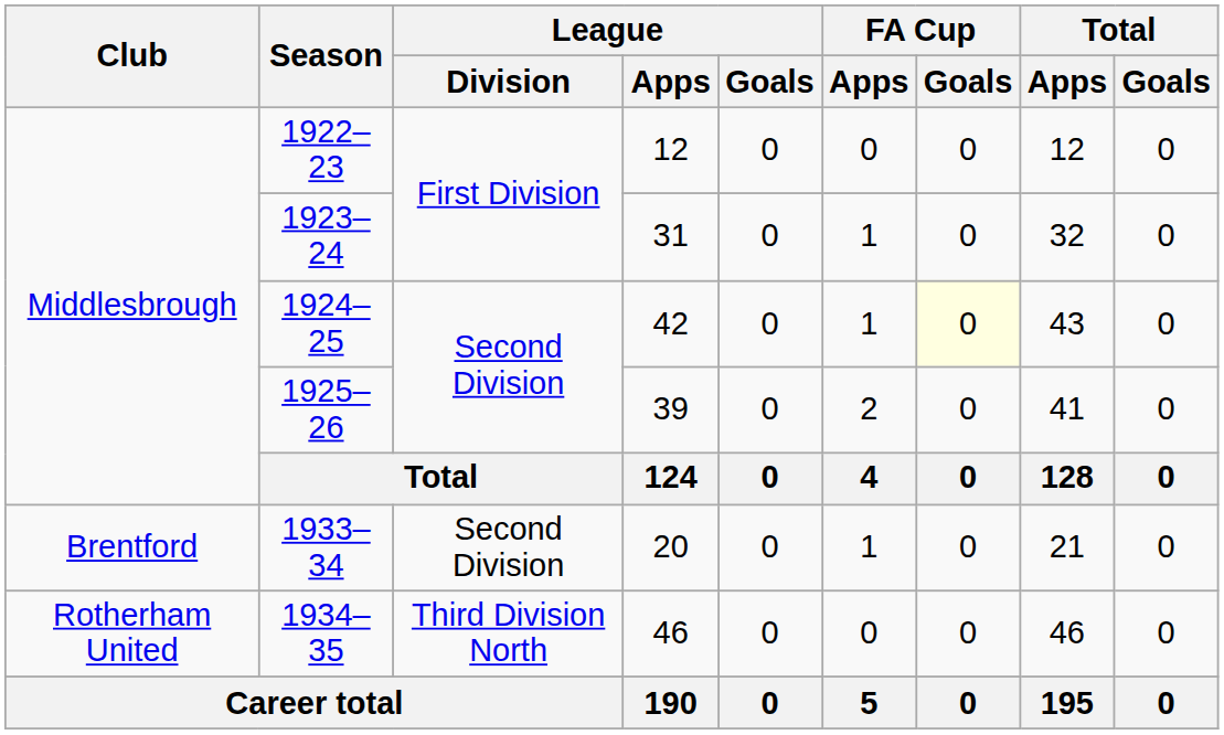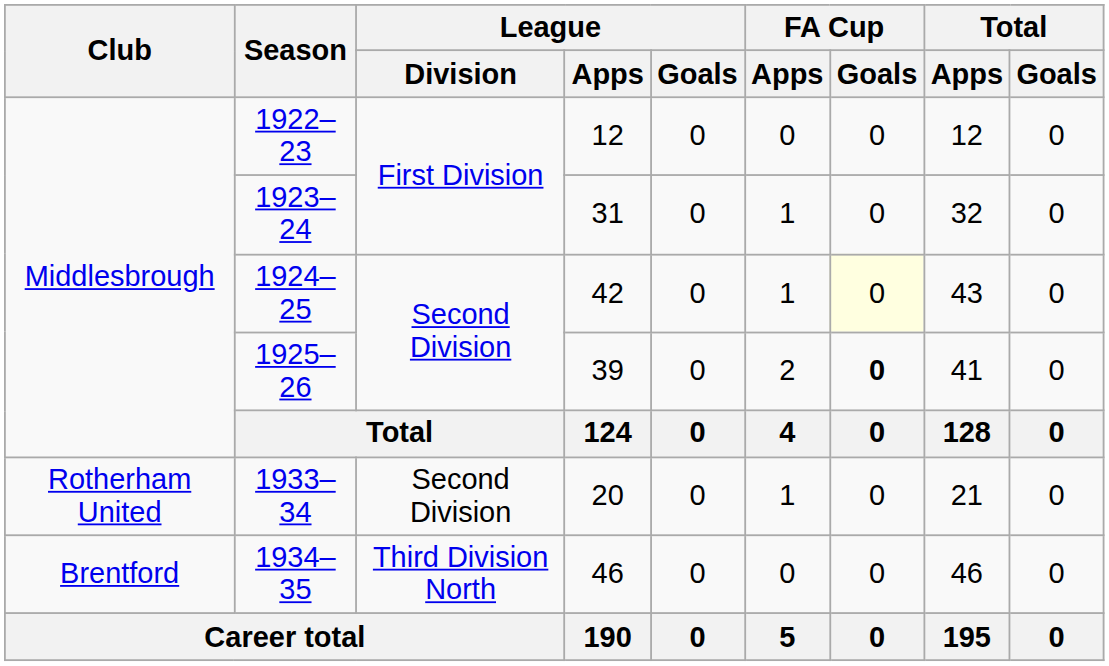1925–26 | FA Cup / Goals: normal -> bold
1933–34 | Club: Brentford -> Rotherham United
1934–35 | Club: Rotherham United -> Brentford
